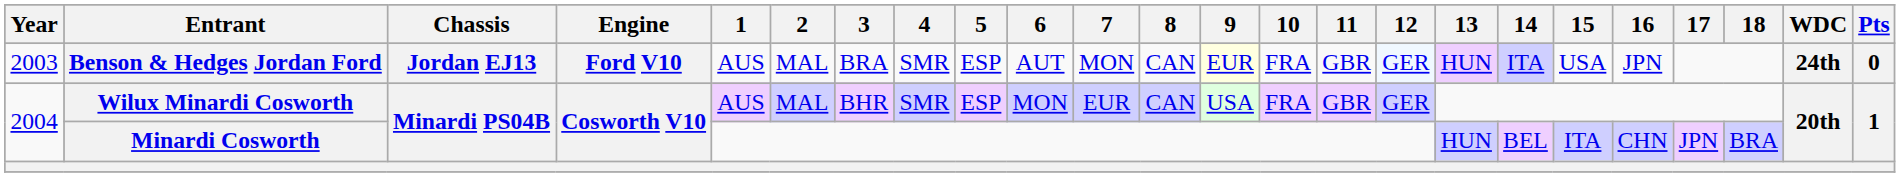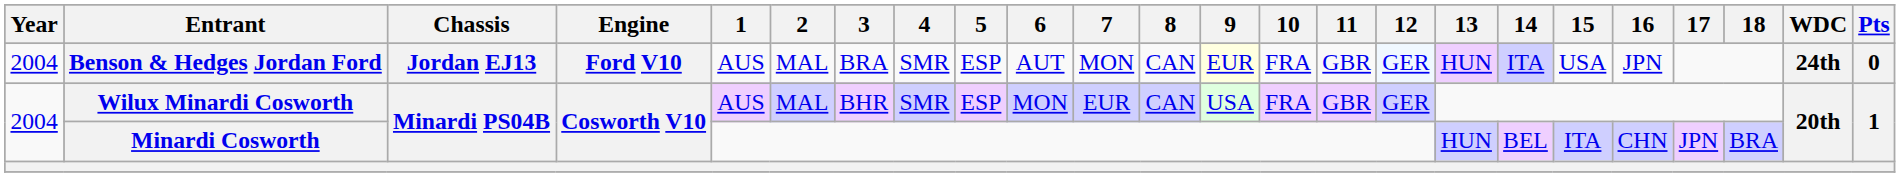Benson & Hedges Jordan Ford | Year: 2003 -> 2004
